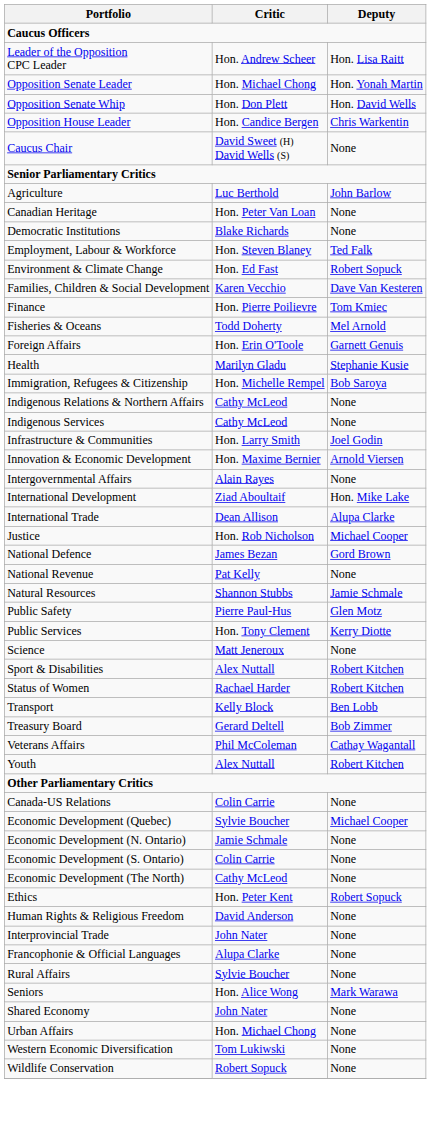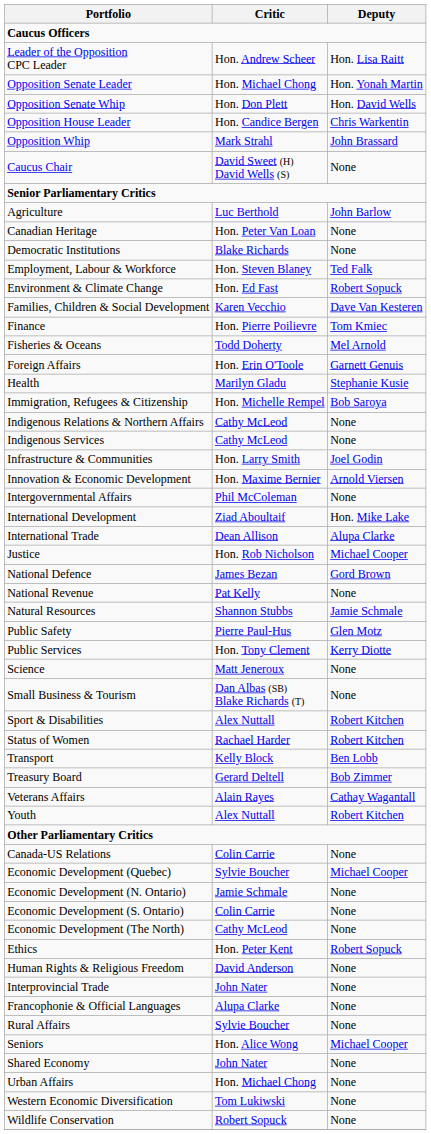+ row: Opposition Whip | Mark Strahl | John Brassard
Intergovernmental Affairs | Critic: Alain Rayes -> Phil McColeman
+ row: Small Business & Tourism | Dan Albas (SB) Blake Richards (T) | None
Veterans Affairs | Critic: Phil McColeman -> Alain Rayes
Seniors | Deputy: Mark Warawa -> Michael Cooper
